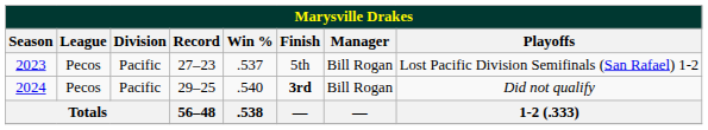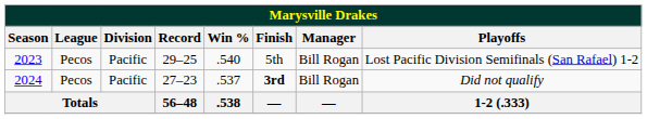2023 | Record: 27–23 -> 29–25
2023 | Win %: .537 -> .540
2024 | Record: 29–25 -> 27–23
2024 | Win %: .540 -> .537
